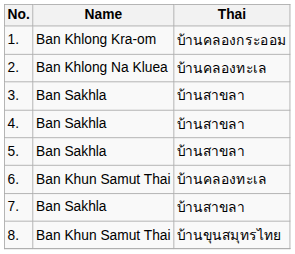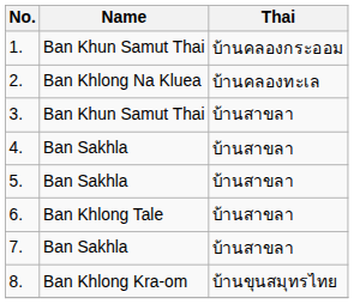1. | Name: Ban Khlong Kra-om -> Ban Khun Samut Thai
3. | Name: Ban Sakhla -> Ban Khun Samut Thai
6. | Name: Ban Khun Samut Thai -> Ban Khlong Tale
6. | Thai: บ้านคลองทะเล -> บ้านสาขลา
8. | Name: Ban Khun Samut Thai -> Ban Khlong Kra-om
